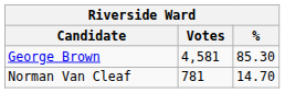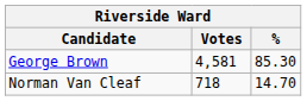Norman Van Cleaf | Votes: 781 -> 718
